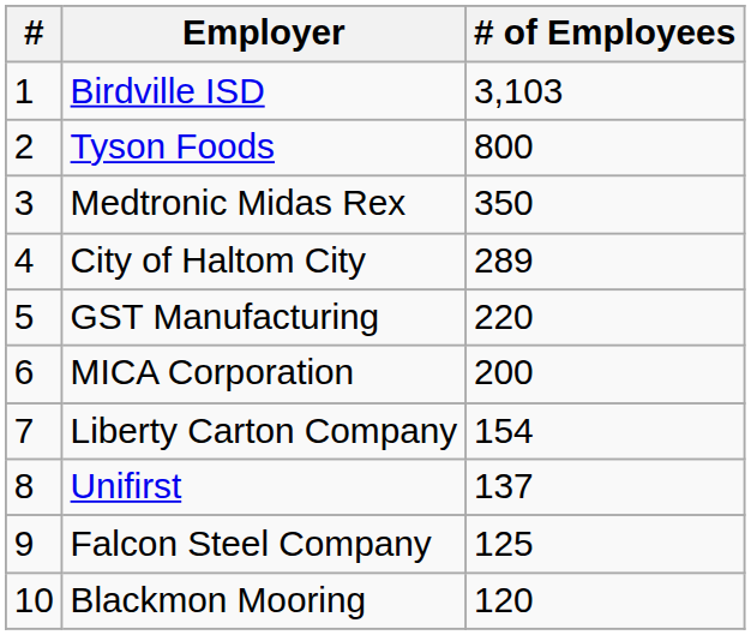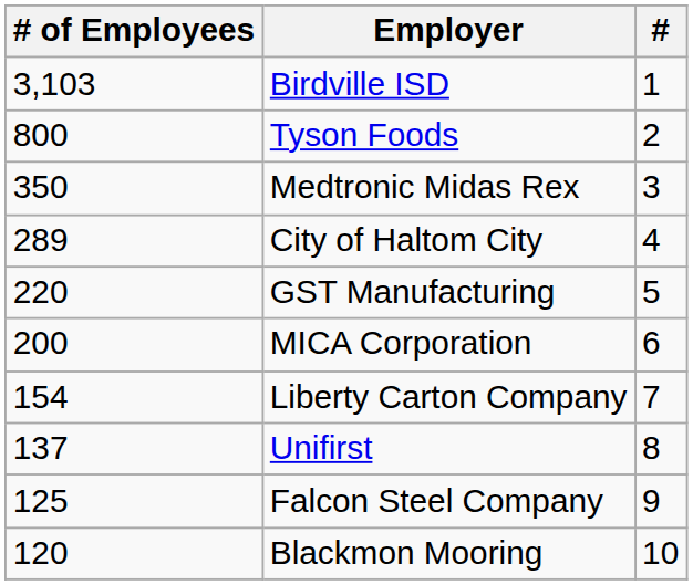columns swapped: # <-> # of Employees
